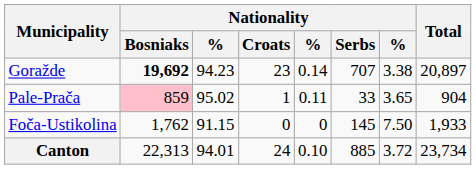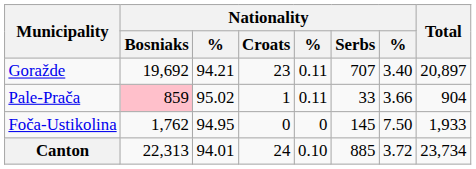Goražde | Nationality / Bosniaks: bold -> normal
Goražde | column 3: 94.23 -> 94.21
Goražde | column 5: 0.14 -> 0.11
Goražde | column 7: 3.38 -> 3.40
Pale-Prača | column 7: 3.65 -> 3.66
Foča-Ustikolina | column 3: 91.15 -> 94.95
